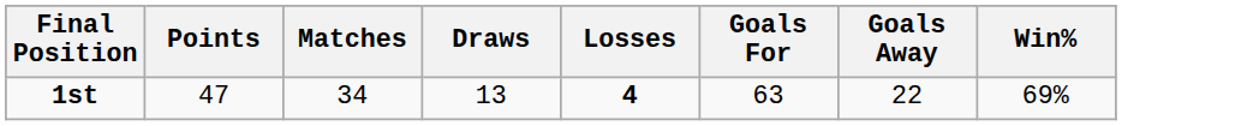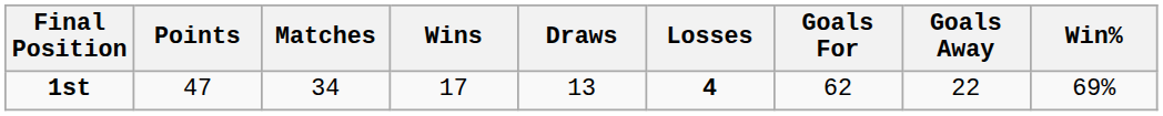+ column: Wins | 17
1st | Goals For: 63 -> 62
